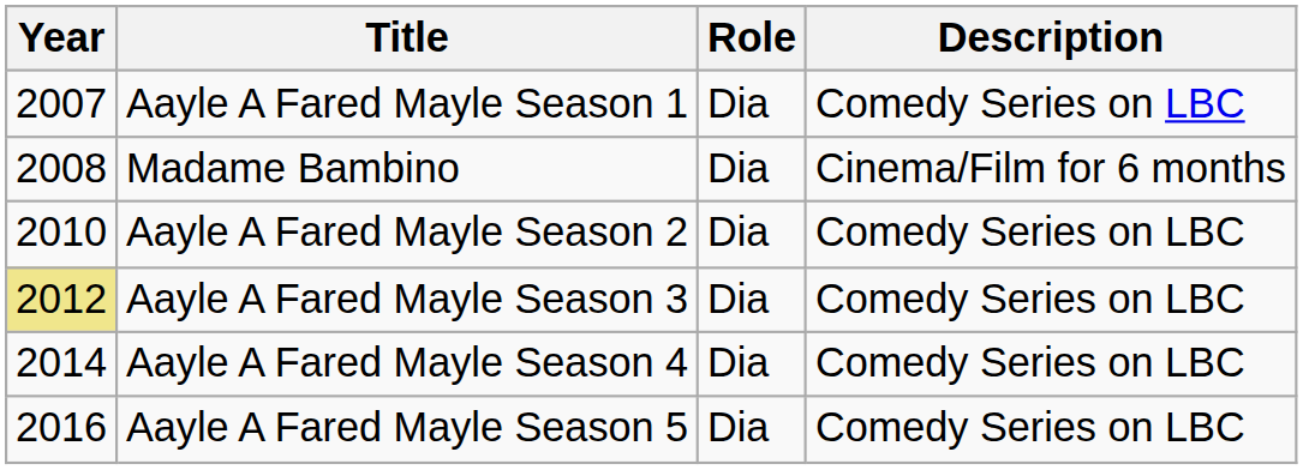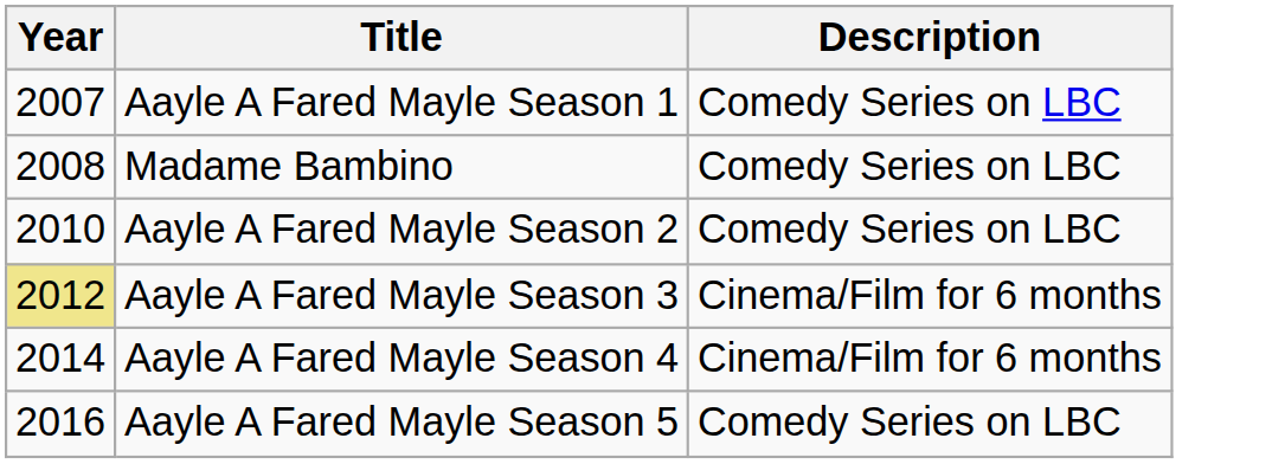- column: Role | Dia | Dia | Dia | Dia | Dia | Dia
Madame Bambino | Description: Cinema/Film for 6 months -> Comedy Series on LBC
Aayle A Fared Mayle Season 3 | Description: Comedy Series on LBC -> Cinema/Film for 6 months
Aayle A Fared Mayle Season 4 | Description: Comedy Series on LBC -> Cinema/Film for 6 months
